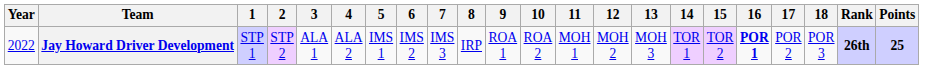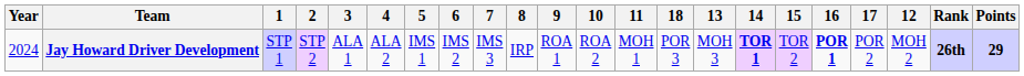columns swapped: 12 <-> 18
Jay Howard Driver Development | Year: 2022 -> 2024
Jay Howard Driver Development | 14: normal -> bold
Jay Howard Driver Development | Points: 25 -> 29
